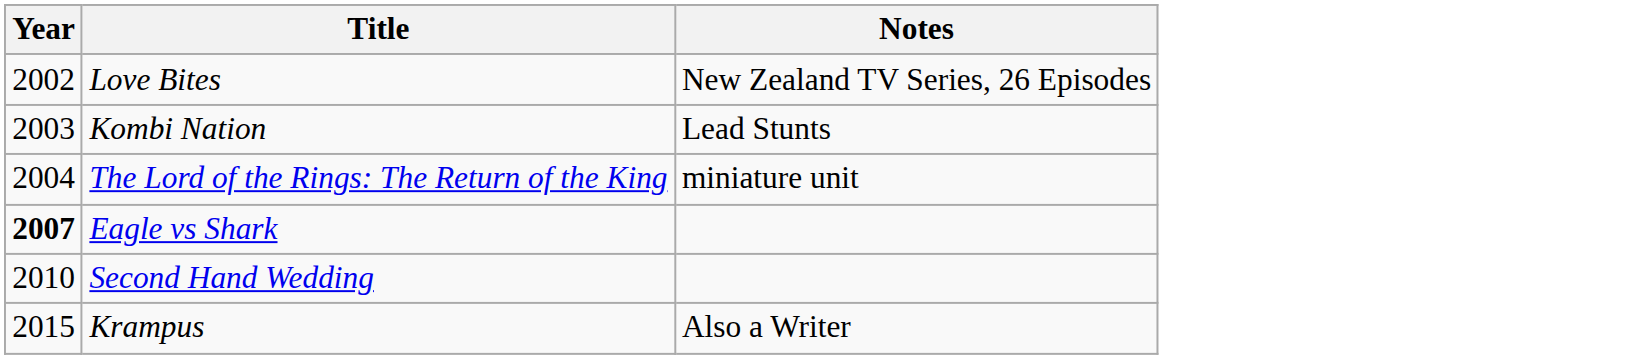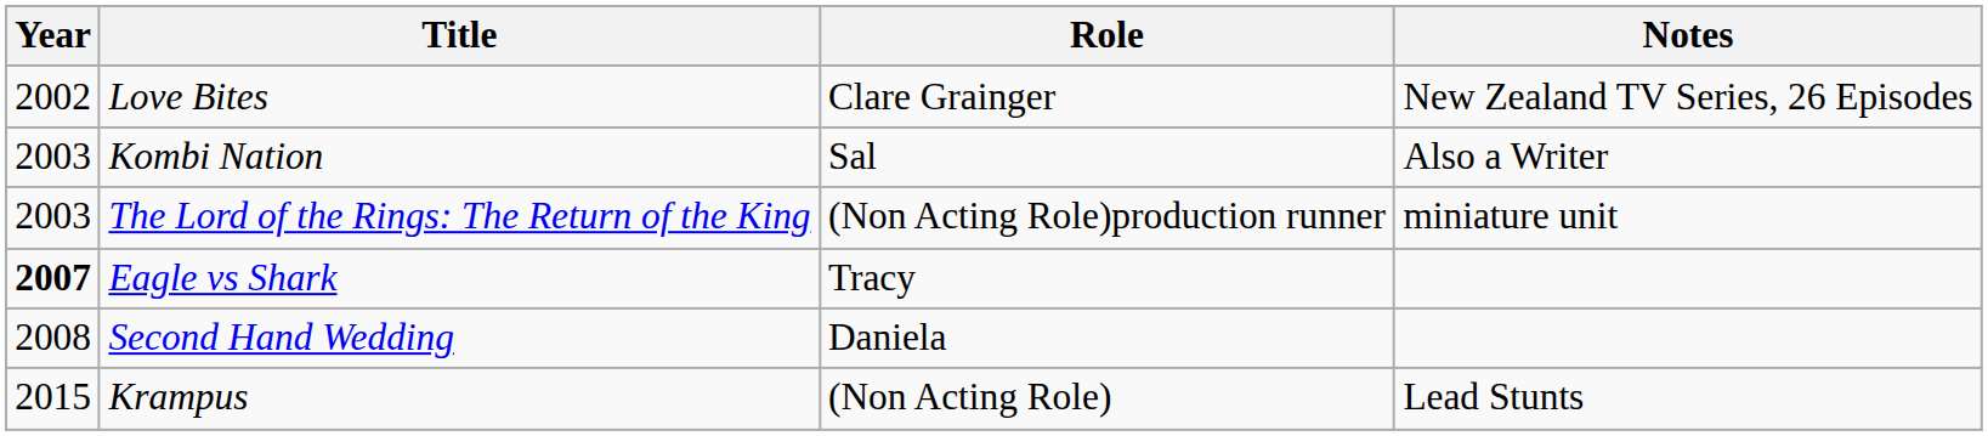+ column: Role | Clare Grainger | Sal | (Non Acting Role)production runner | Tracy | Daniela | (Non Acting Role)
Kombi Nation | Notes: Lead Stunts -> Also a Writer
The Lord of the Rings: The Return of the King | Year: 2004 -> 2003
Second Hand Wedding | Year: 2010 -> 2008
Krampus | Notes: Also a Writer -> Lead Stunts
